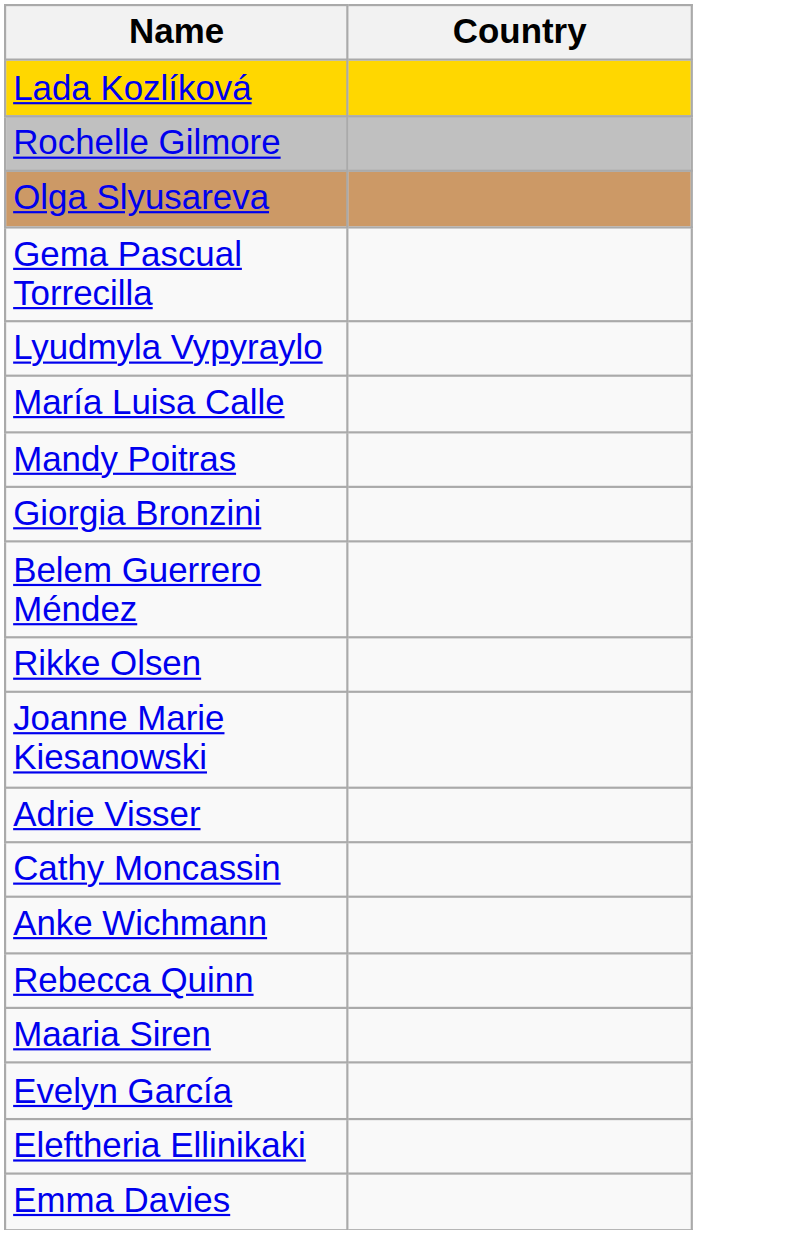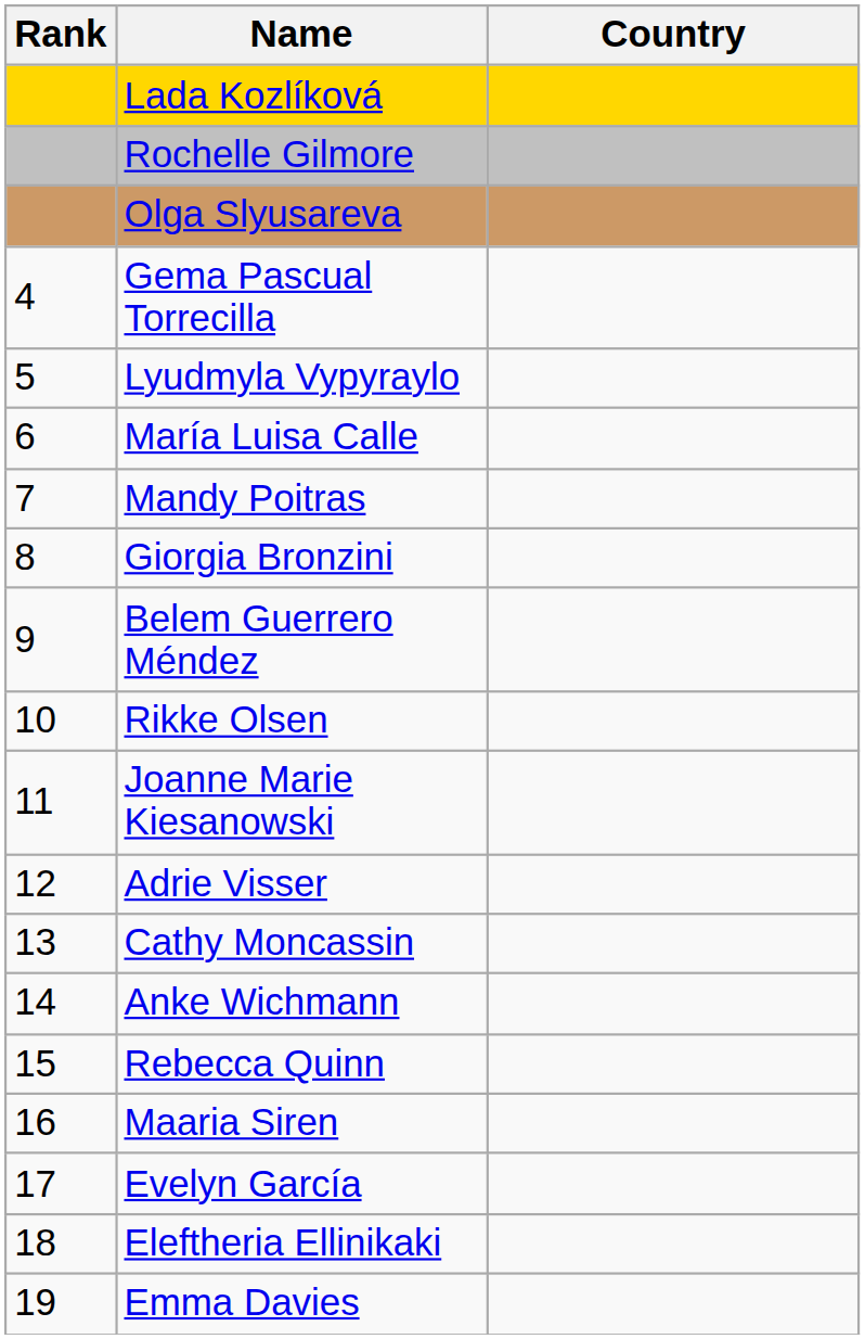+ column: Rank | 4 | 5 | 6 | 7 | 8 | 9 | 10 | 11 | 12 | 13 | 14 | 15 | 16 | 17 | 18 | 19
